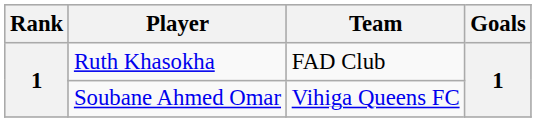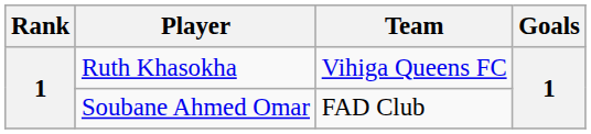Ruth Khasokha | Team: FAD Club -> Vihiga Queens FC
Soubane Ahmed Omar | Team: Vihiga Queens FC -> FAD Club
